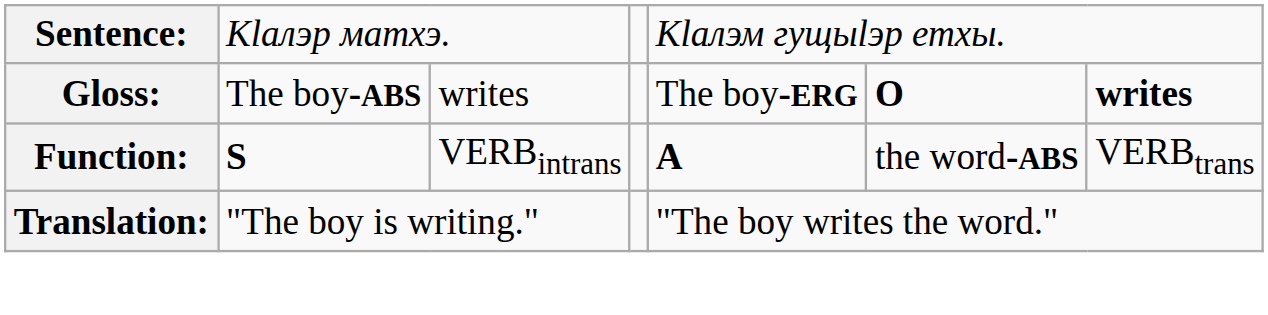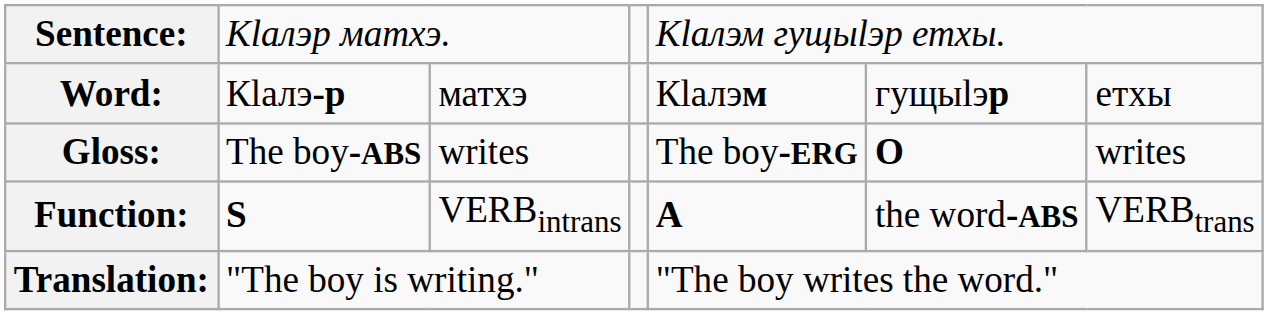+ row: Word: | Кӏалэ-р | матхэ | Кӏалэм | гущыӏэр | етхы
Gloss: | column 7: bold -> normal
